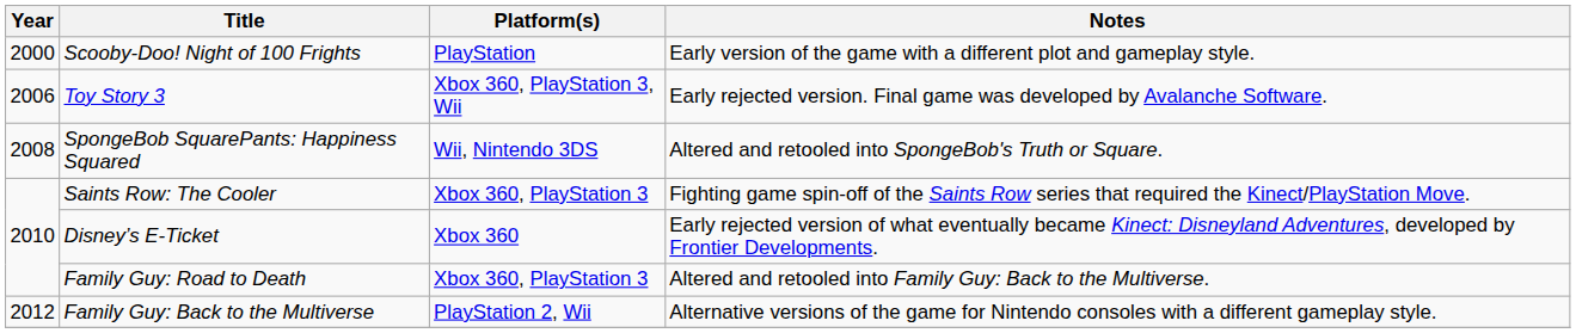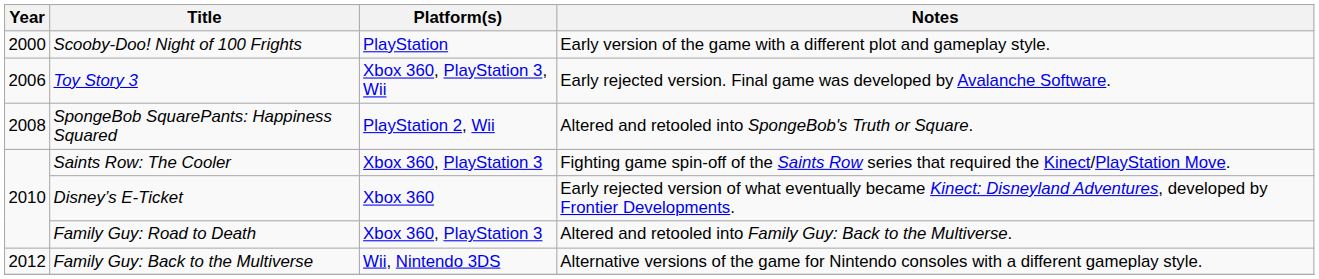SpongeBob SquarePants: Happiness Squared | Platform(s): Wii, Nintendo 3DS -> PlayStation 2, Wii
Family Guy: Back to the Multiverse | Platform(s): PlayStation 2, Wii -> Wii, Nintendo 3DS
